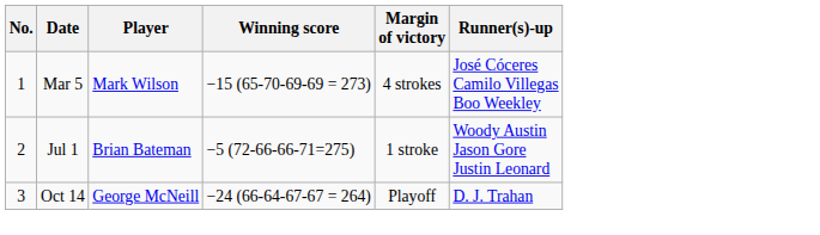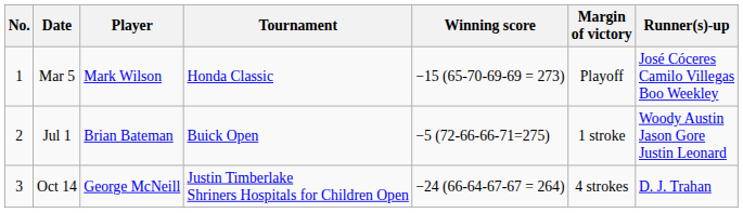+ column: Tournament | Honda Classic | Buick Open | Justin Timberlake Shriners Hospitals for Children Open
Mar 5 | Margin of victory: 4 strokes -> Playoff
Oct 14 | Margin of victory: Playoff -> 4 strokes
